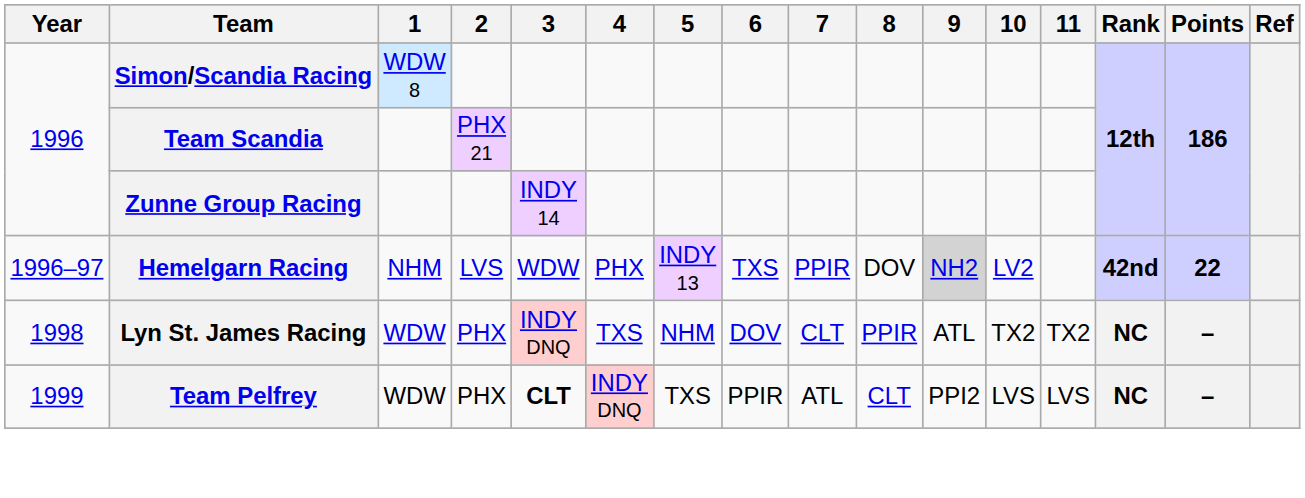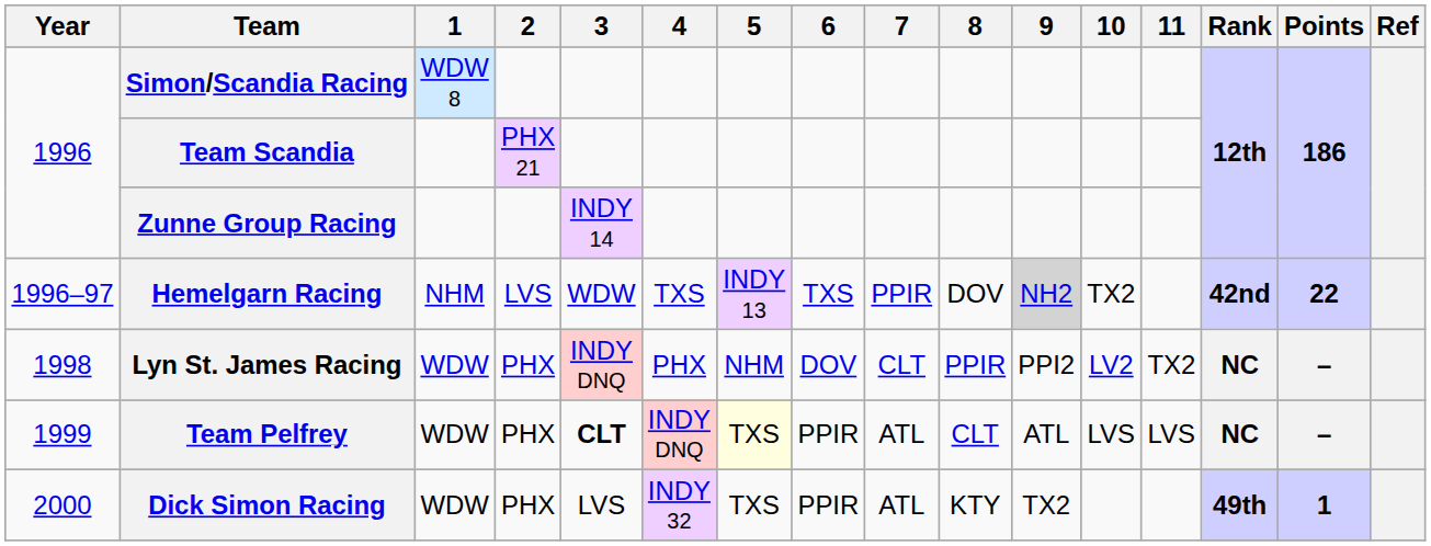Hemelgarn Racing | 4: PHX -> TXS
Hemelgarn Racing | 10: LV2 -> TX2
Lyn St. James Racing | 4: TXS -> PHX
Lyn St. James Racing | 9: ATL -> PPI2
Lyn St. James Racing | 10: TX2 -> LV2
Team Pelfrey | 5: no background -> lightyellow background
Team Pelfrey | 9: PPI2 -> ATL
+ row: 2000 | Dick Simon Racing | WDW | PHX | LVS | INDY 32 | TXS | PPIR | ATL | KTY | TX2 | 49th | 1
